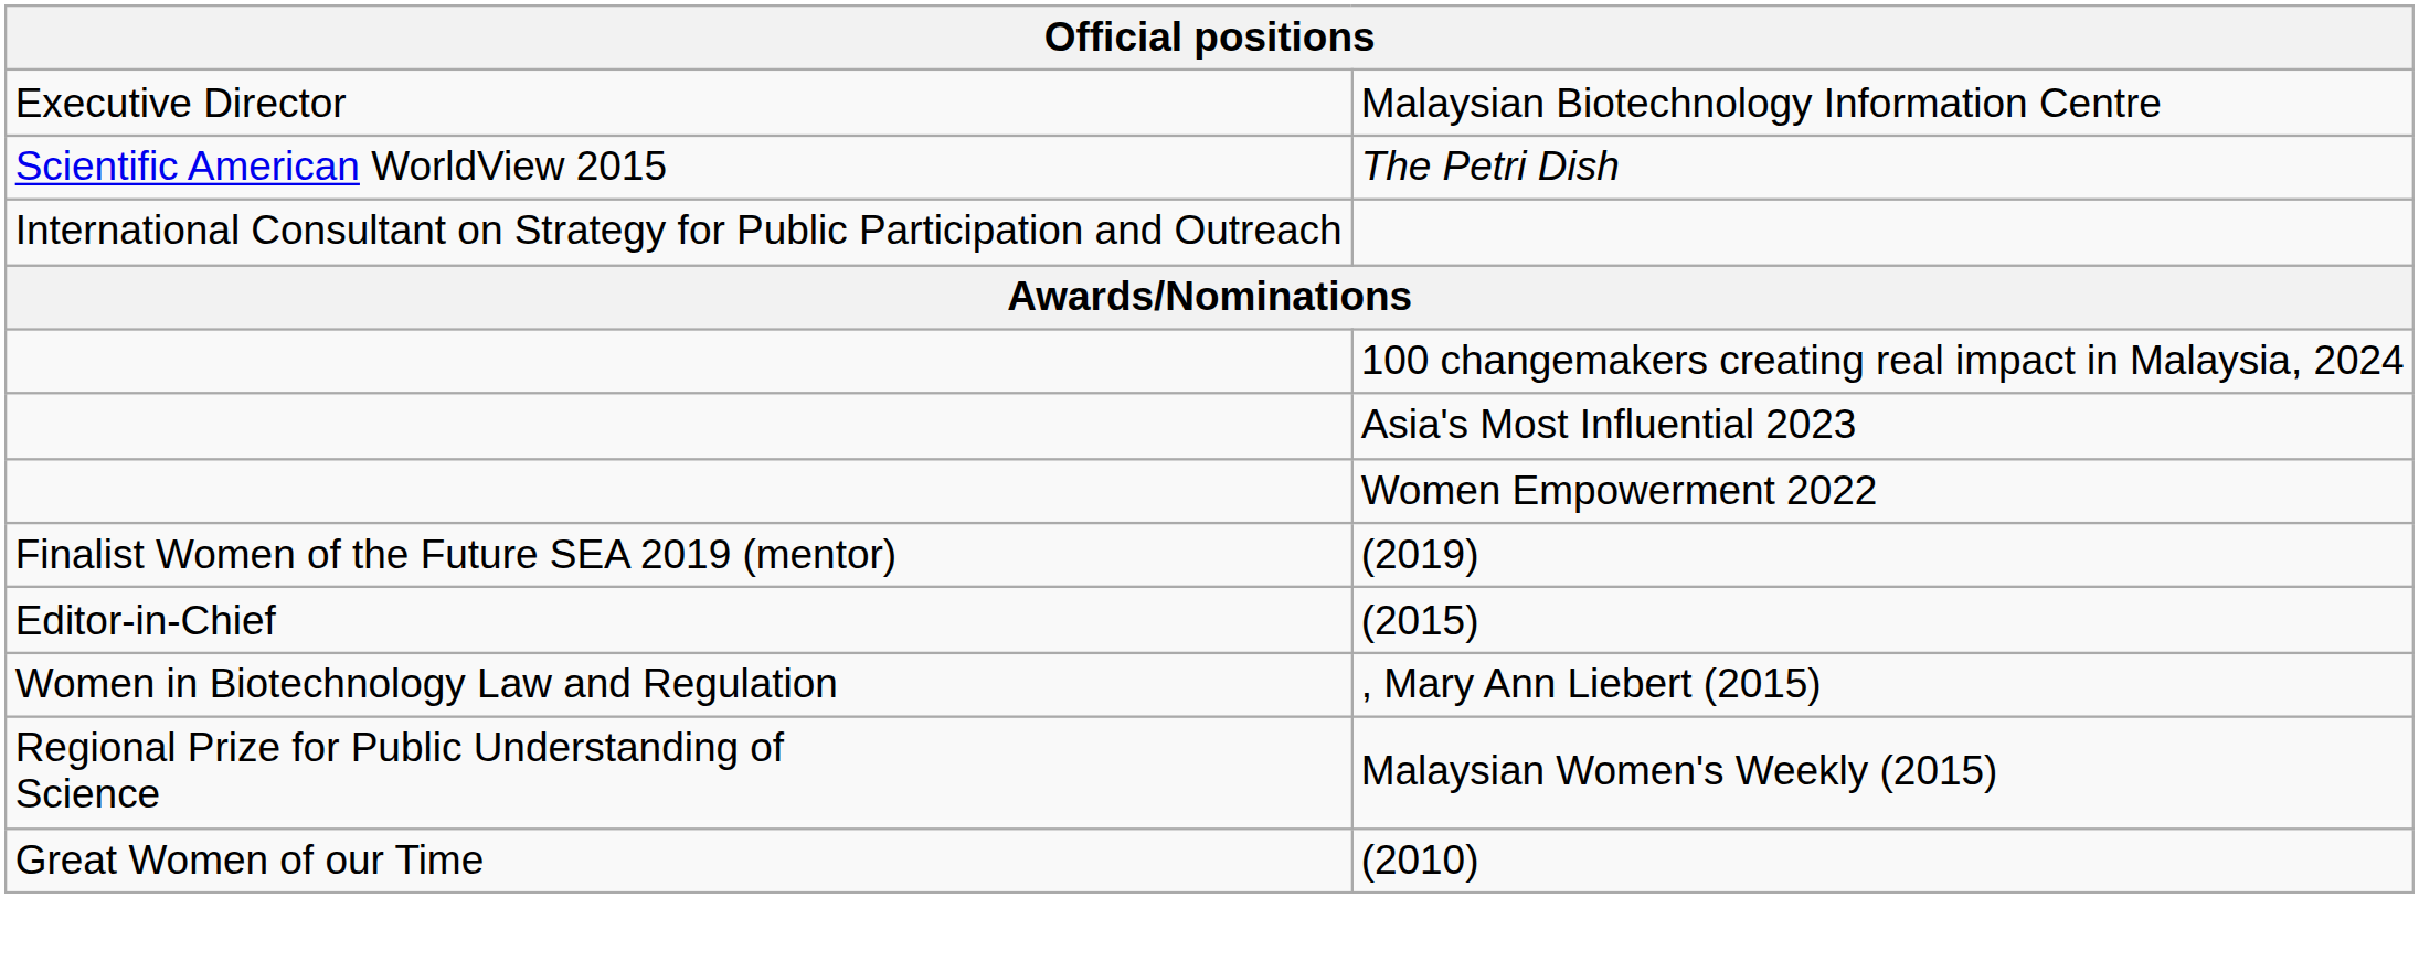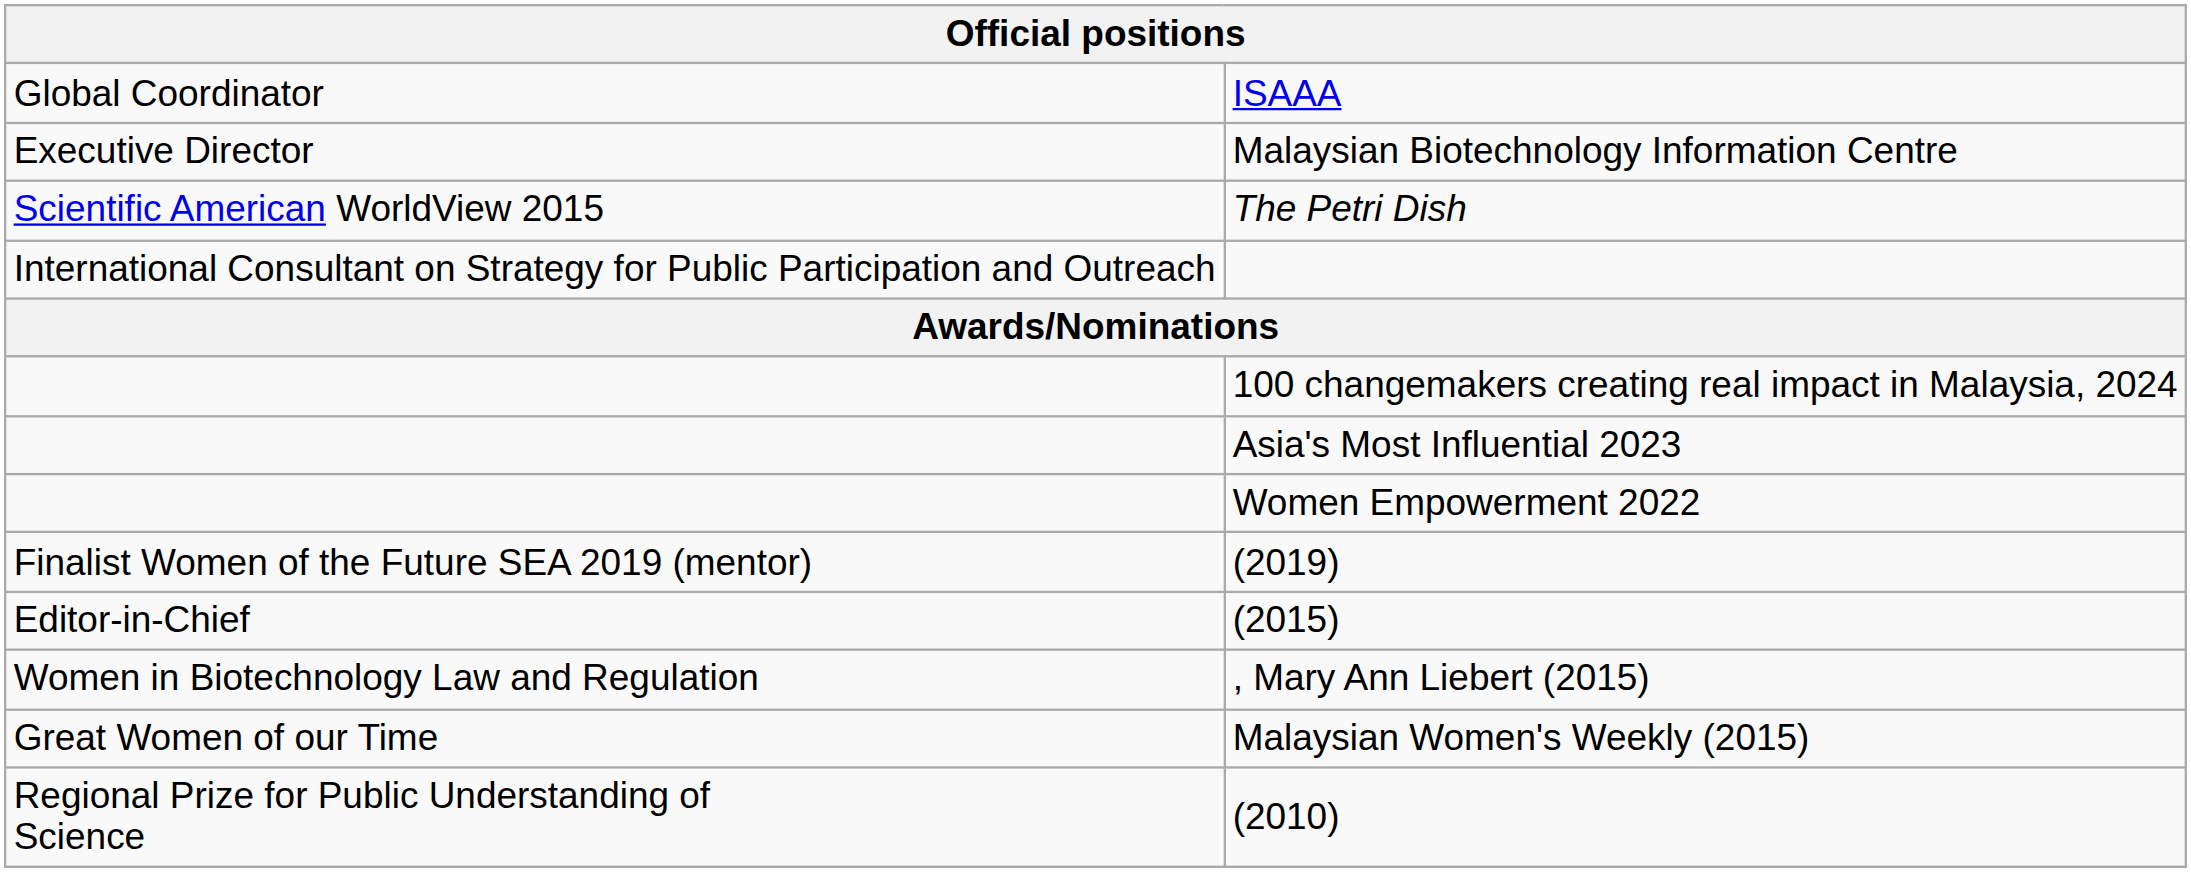+ row: Global Coordinator | ISAAA
Malaysian Women's Weekly (2015) | column 1: Regional Prize for Public Understanding of Science -> Great Women of our Time
(2010) | column 1: Great Women of our Time -> Regional Prize for Public Understanding of Science
